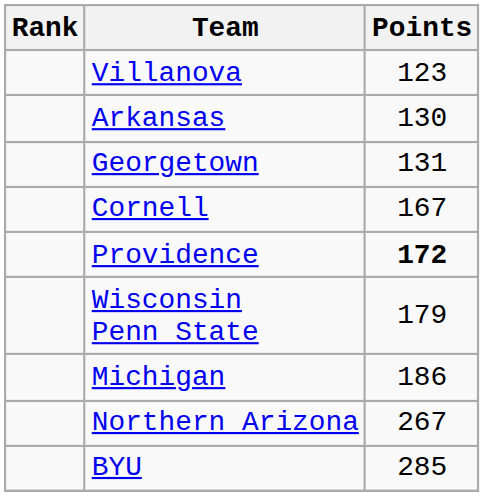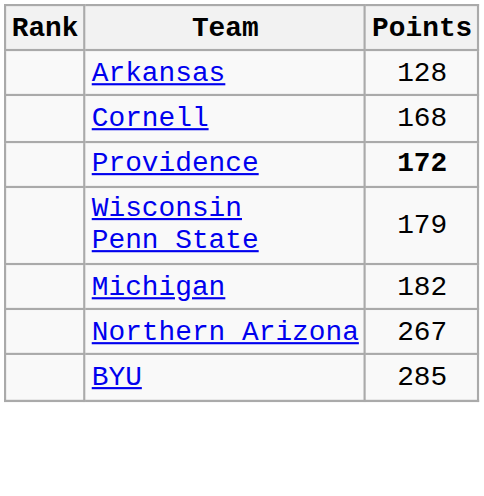- row: Villanova | 123
Arkansas | Points: 130 -> 128
- row: Georgetown | 131
Cornell | Points: 167 -> 168
Michigan | Points: 186 -> 182
